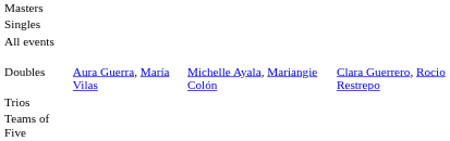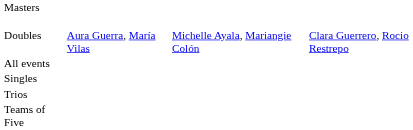rows swapped: Singles <-> Doubles
